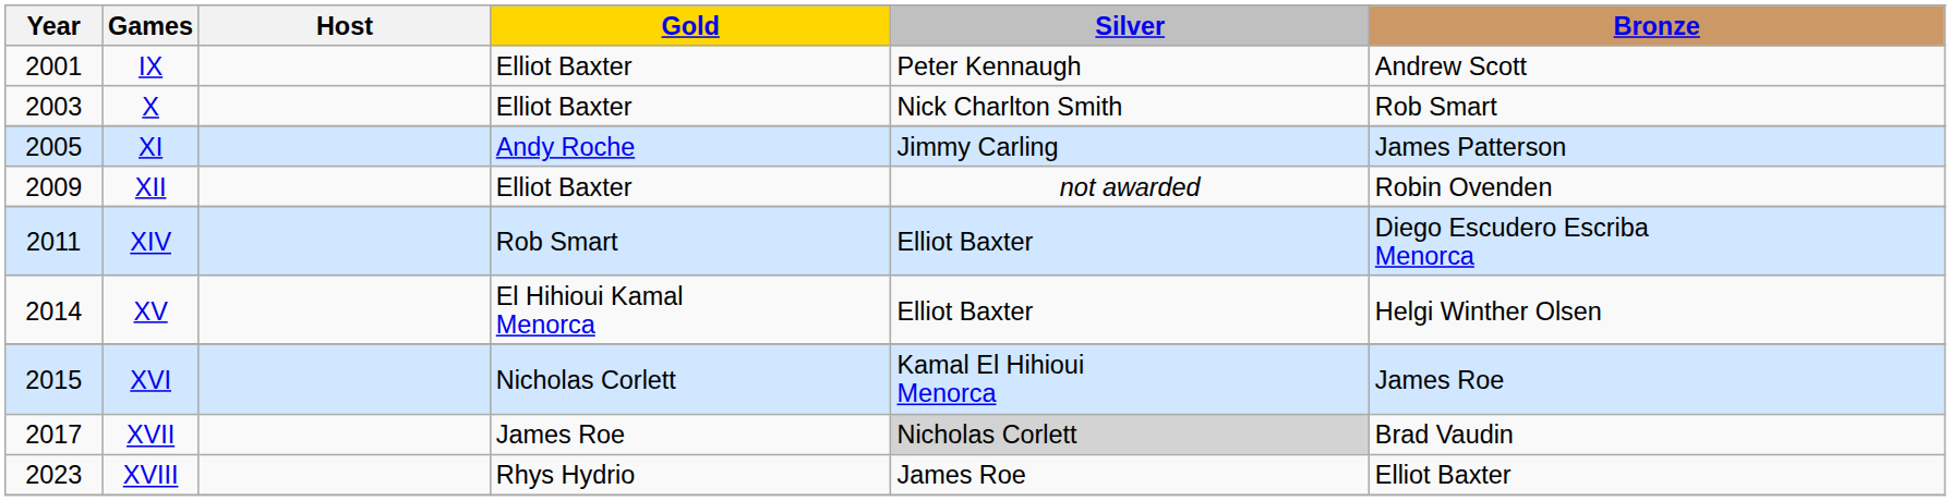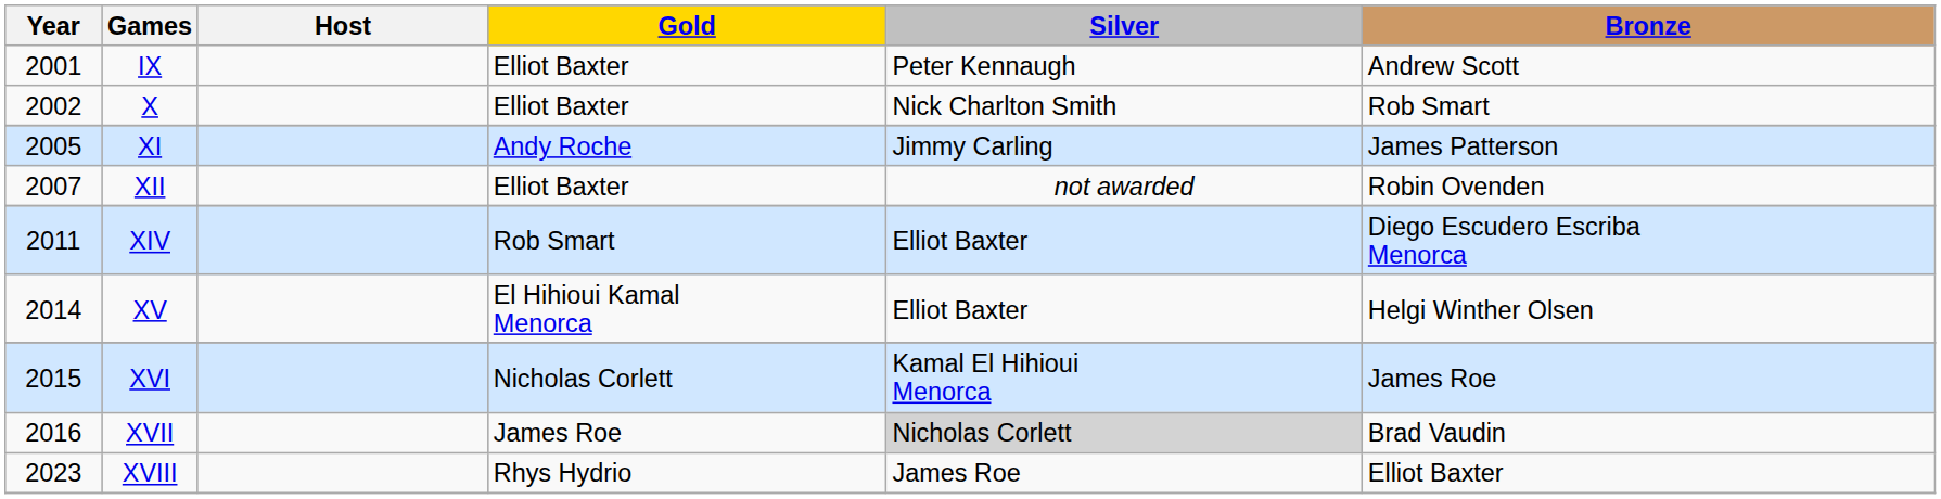X | Year: 2003 -> 2002
XII | Year: 2009 -> 2007
XVII | Year: 2017 -> 2016
